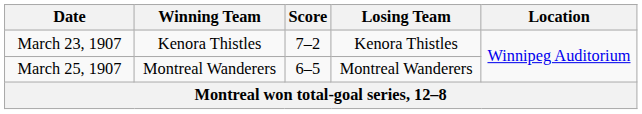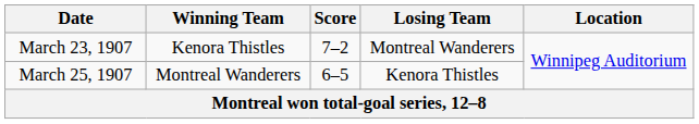March 23, 1907 | Losing Team: Kenora Thistles -> Montreal Wanderers
March 25, 1907 | Losing Team: Montreal Wanderers -> Kenora Thistles
